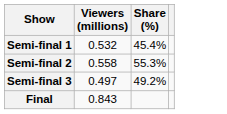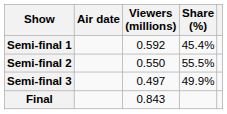+ column: Air date
Semi-final 1 | Viewers (millions): 0.532 -> 0.592
Semi-final 2 | Viewers (millions): 0.558 -> 0.550
Semi-final 2 | Share (%): 55.3% -> 55.5%
Semi-final 3 | Share (%): 49.2% -> 49.9%
